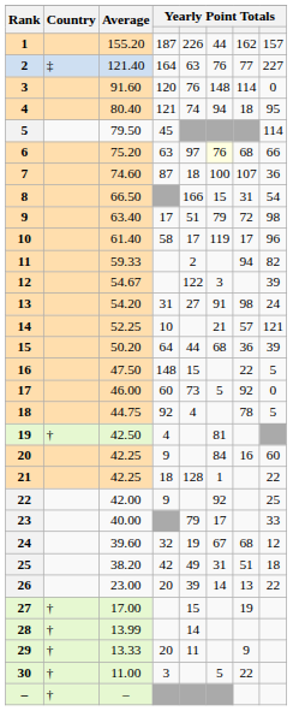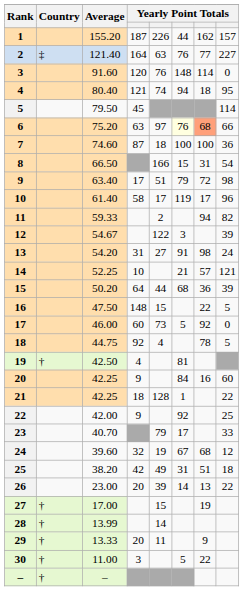6 | column 7: no background -> lightsalmon background
7 | column 7: 107 -> 100
23 | Average: 40.00 -> 40.70
